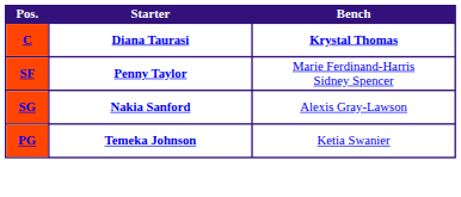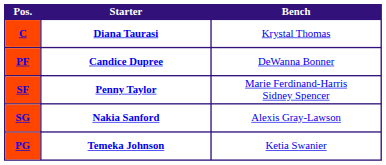C | Bench: bold -> normal
+ row: PF | Candice Dupree | DeWanna Bonner
